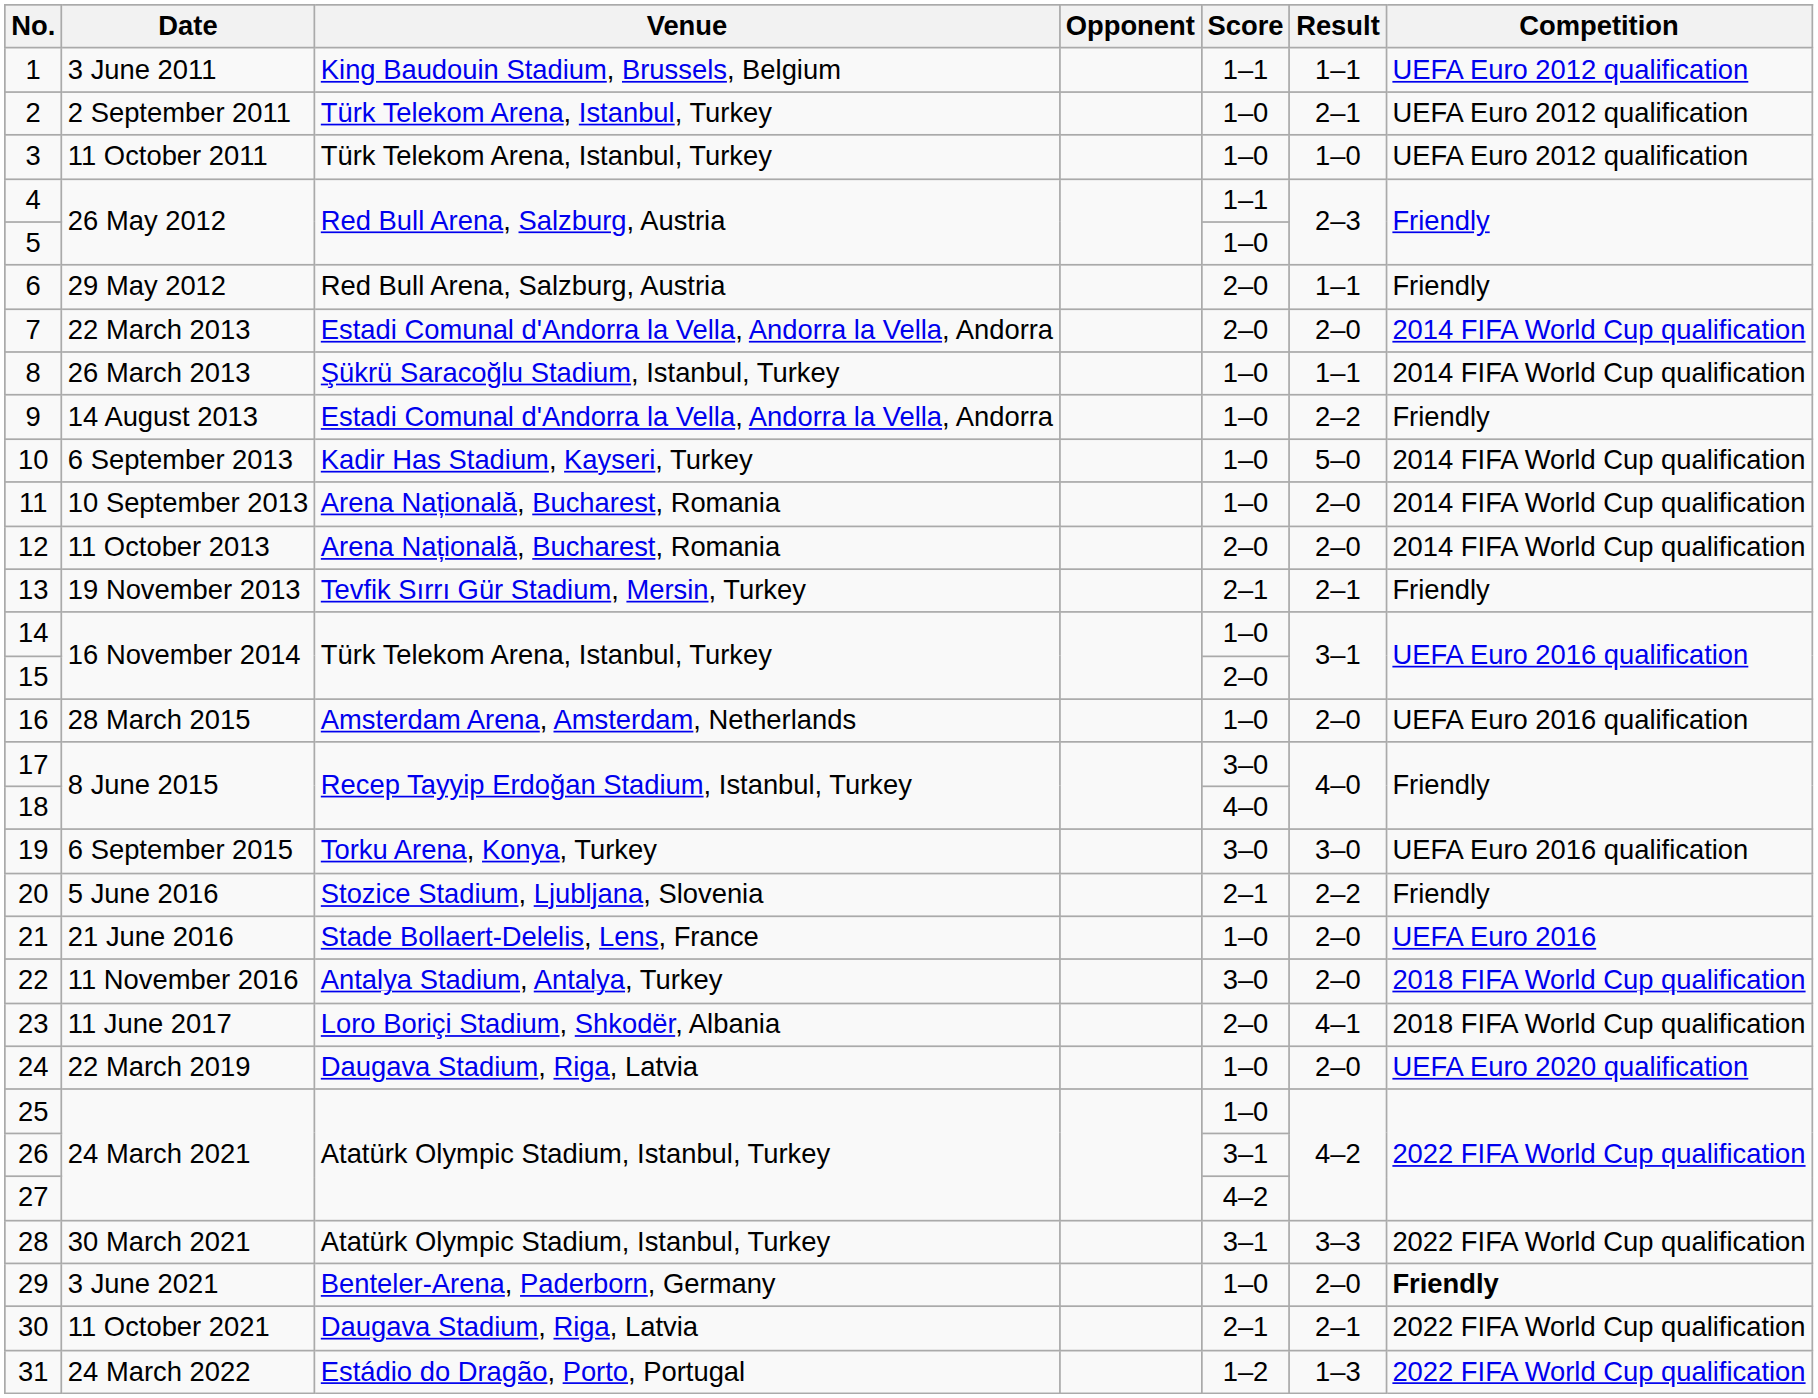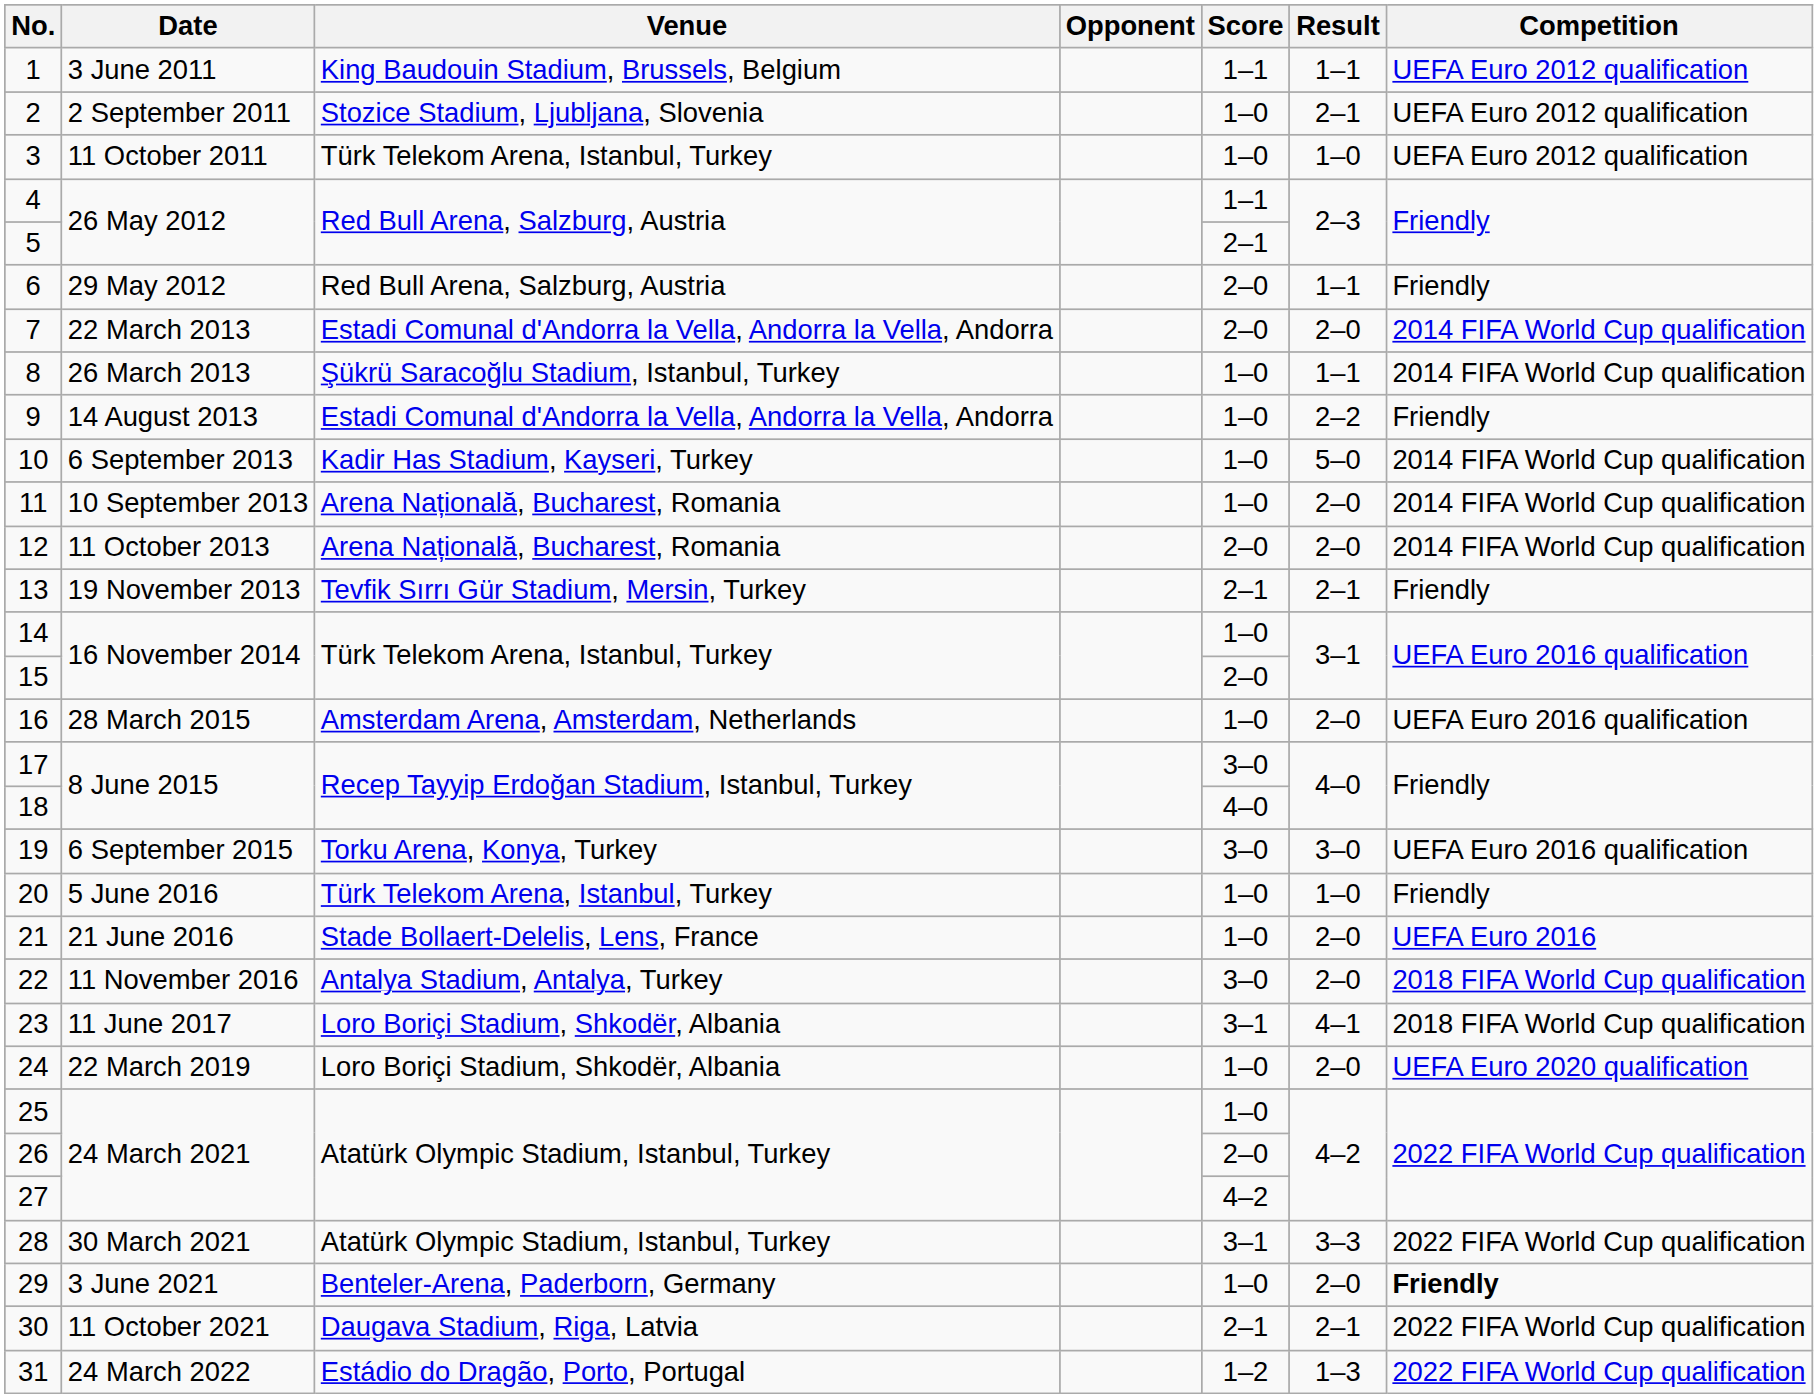2 | Venue: Türk Telekom Arena, Istanbul, Turkey -> Stozice Stadium, Ljubljana, Slovenia
5 | Score: 1–0 -> 2–1
20 | Venue: Stozice Stadium, Ljubljana, Slovenia -> Türk Telekom Arena, Istanbul, Turkey
20 | Score: 2–1 -> 1–0
20 | Result: 2–2 -> 1–0
23 | Score: 2–0 -> 3–1
24 | Venue: Daugava Stadium, Riga, Latvia -> Loro Boriçi Stadium, Shkodër, Albania
26 | Score: 3–1 -> 2–0
